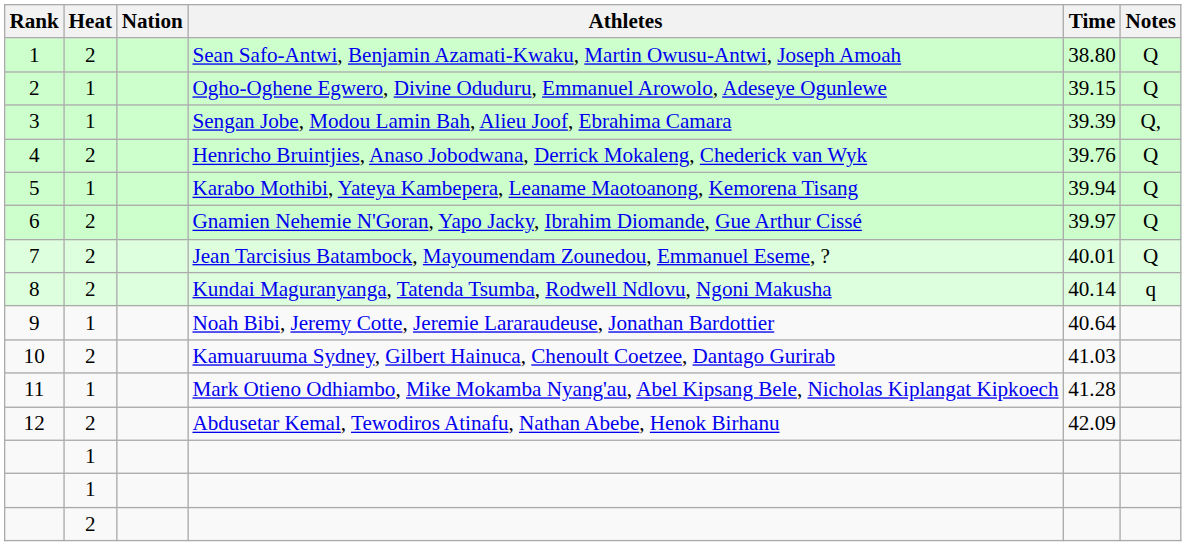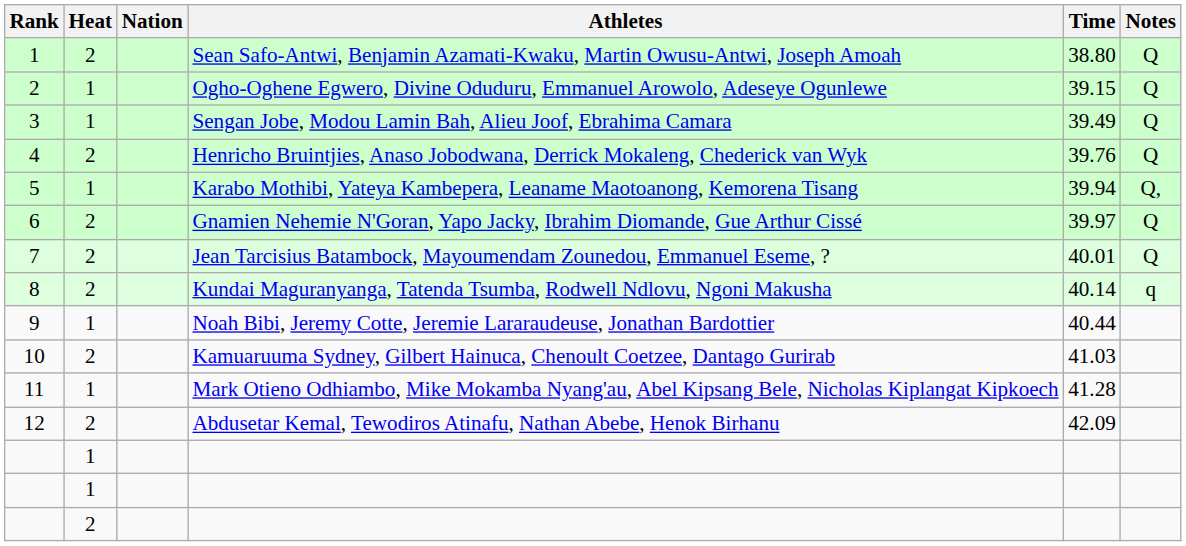3 | Time: 39.39 -> 39.49
3 | Notes: Q, -> Q
5 | Notes: Q -> Q,
9 | Time: 40.64 -> 40.44
